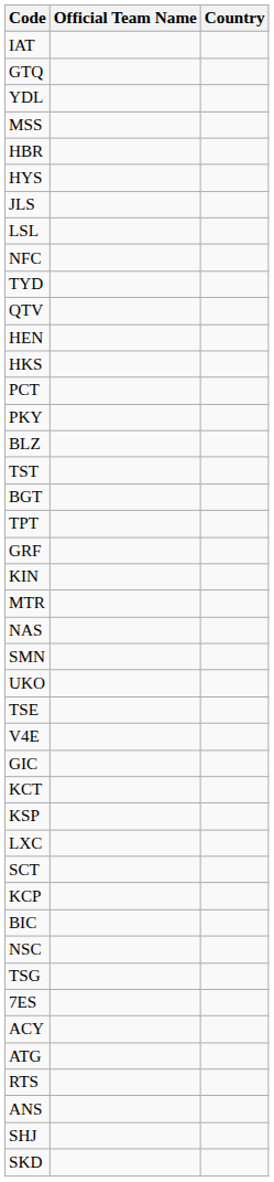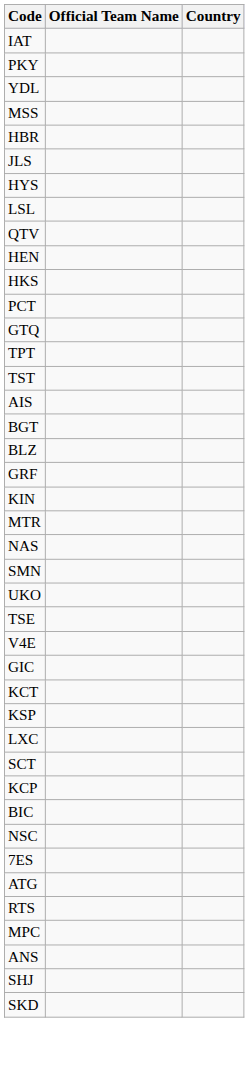rows swapped: GTQ <-> PKY
rows swapped: HYS <-> JLS
- row: NFC
- row: TYD
rows swapped: TPT <-> BLZ
+ row: AIS
- row: TSG
- row: ACY
+ row: MPC
